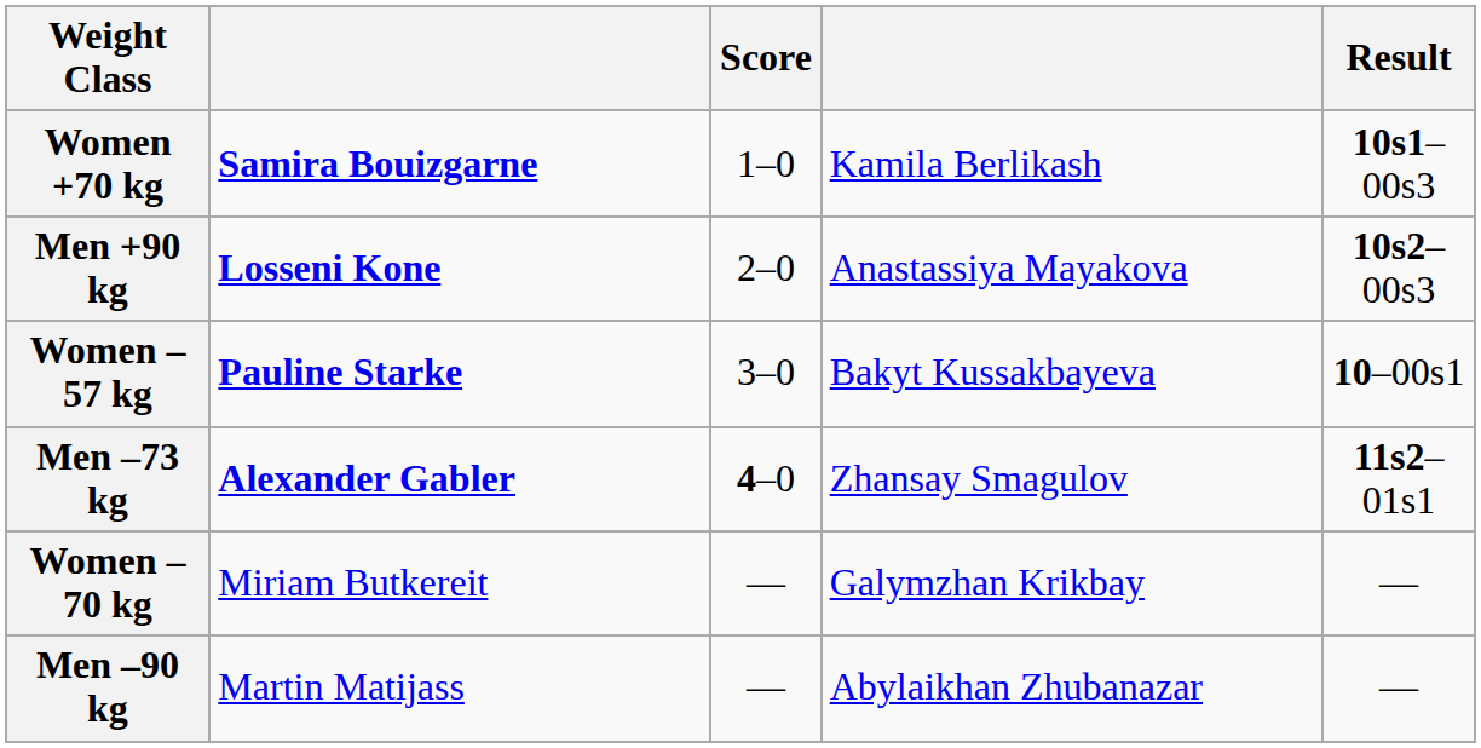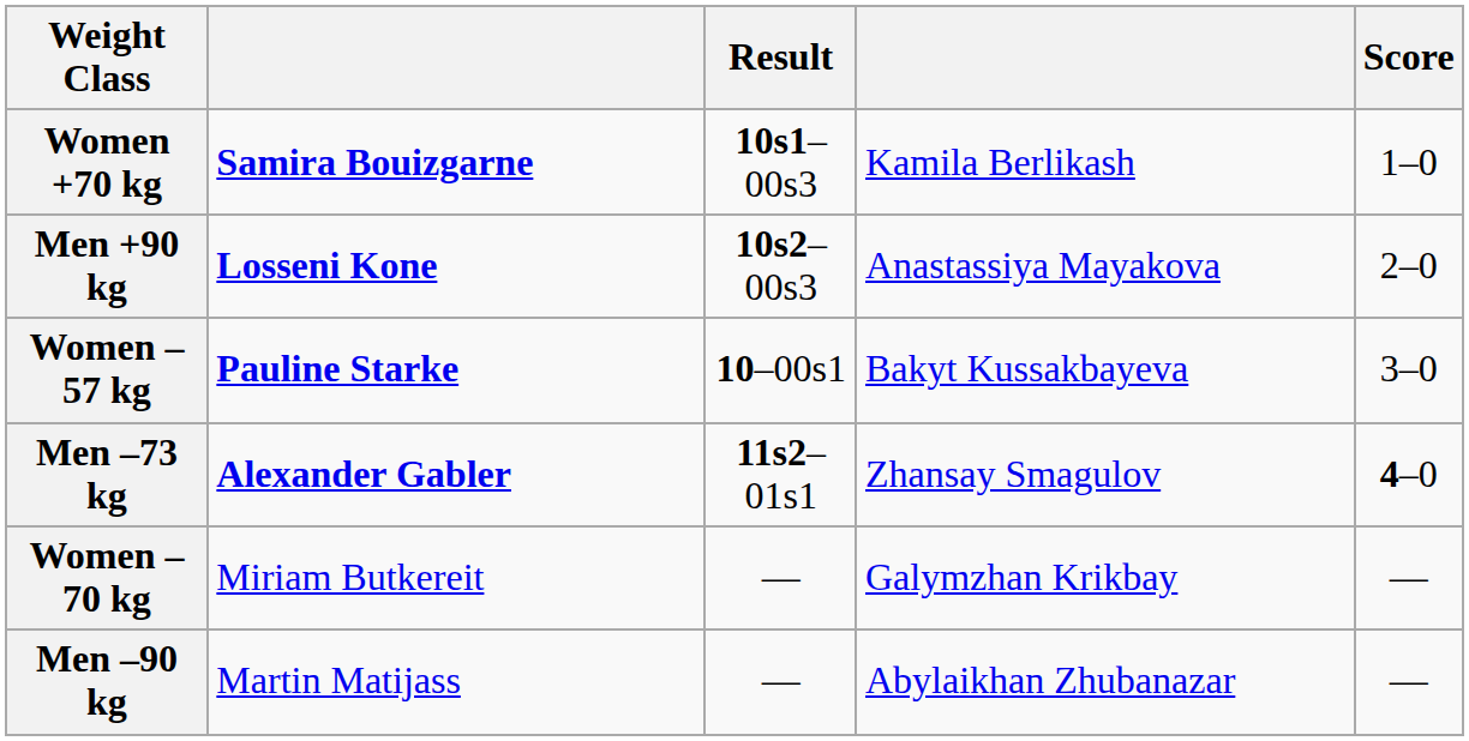columns swapped: Result <-> Score
